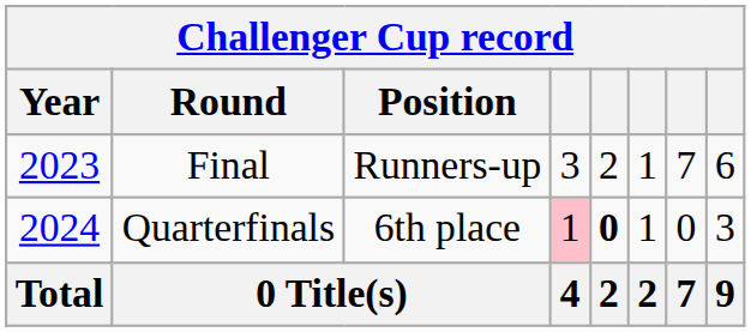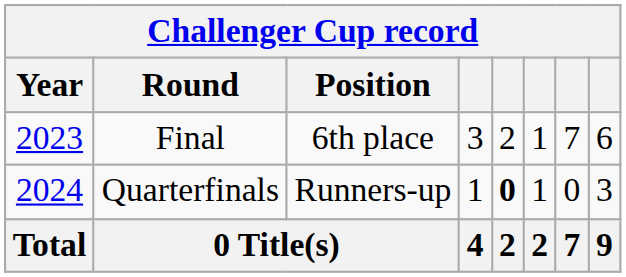Final | Position: Runners-up -> 6th place
Quarterfinals | Position: 6th place -> Runners-up
Quarterfinals | column 4: pink background -> no background
